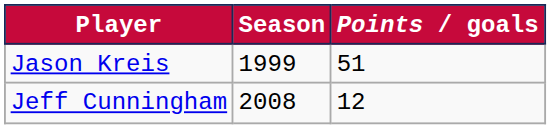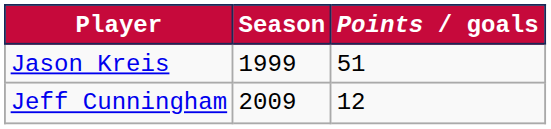Jeff Cunningham | Season: 2008 -> 2009
